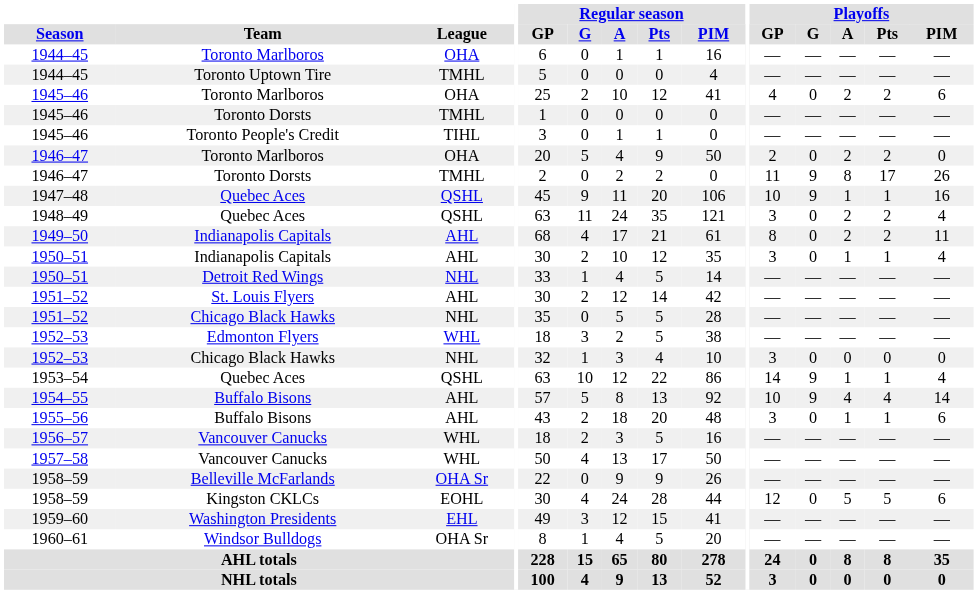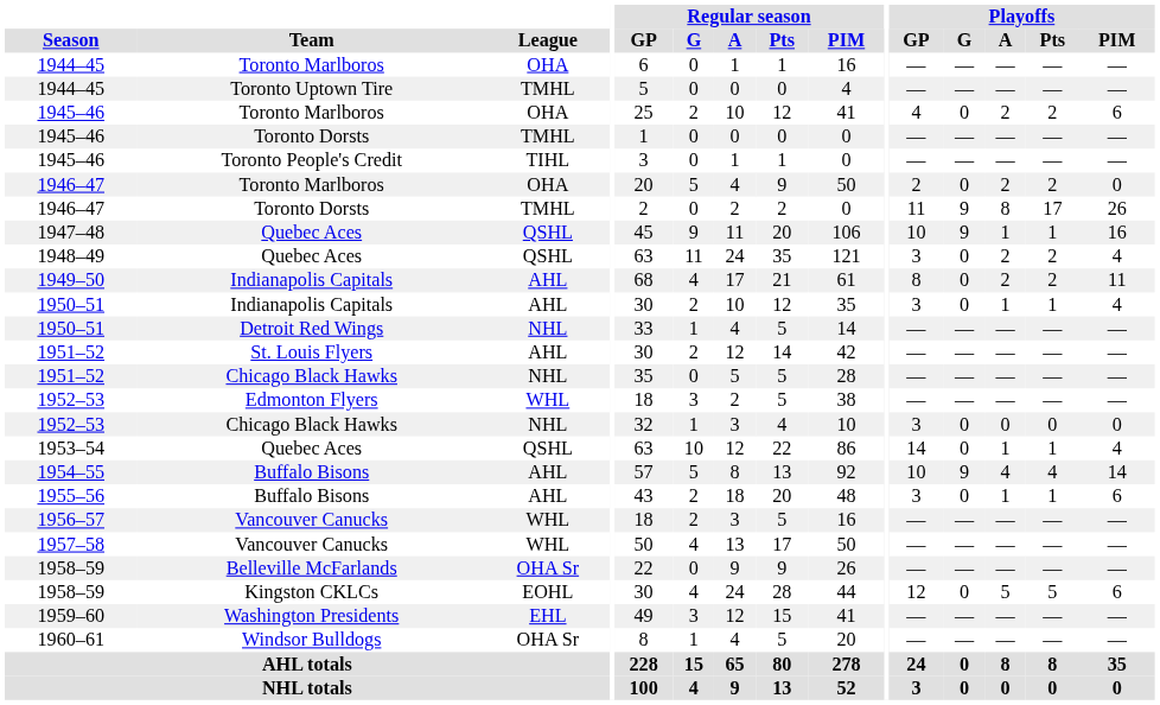1953–54 | Playoffs / G: 9 -> 0
